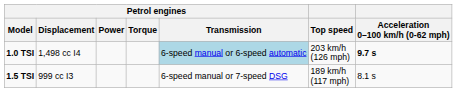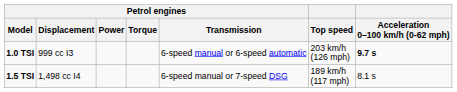1.0 TSI | Petrol engines / Displacement: 1,498 cc I4 -> 999 cc I3
1.0 TSI | Petrol engines / Transmission: lightblue background -> no background
1.5 TSI | Petrol engines / Displacement: 999 cc I3 -> 1,498 cc I4
